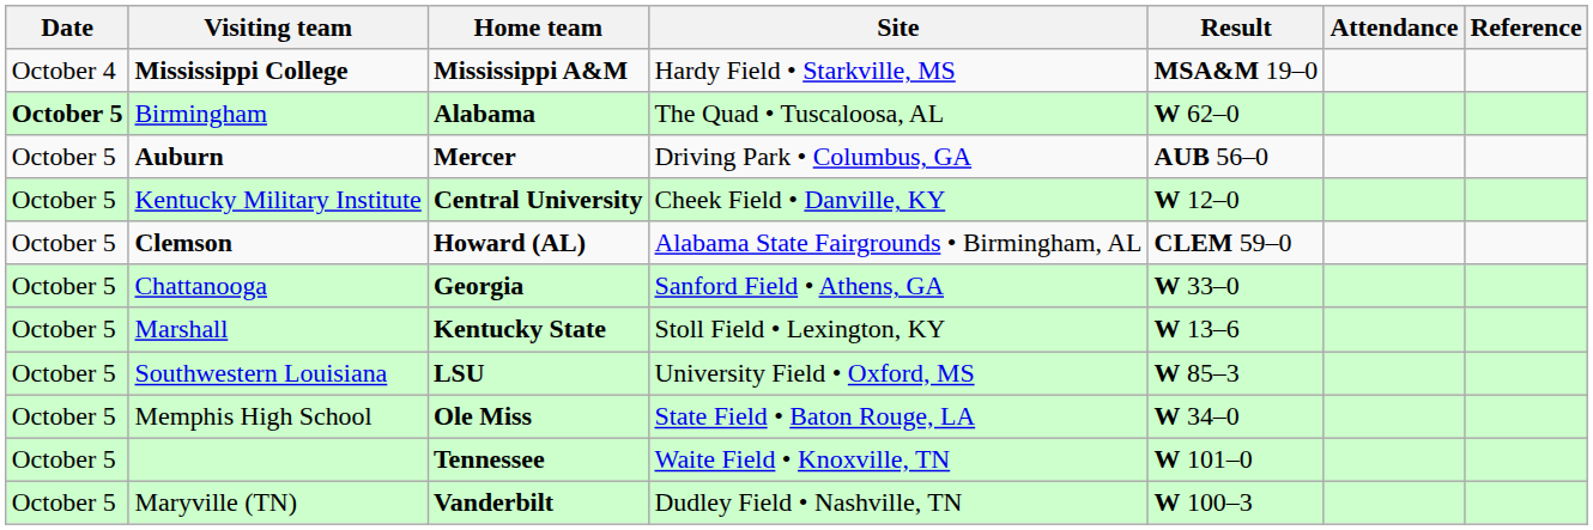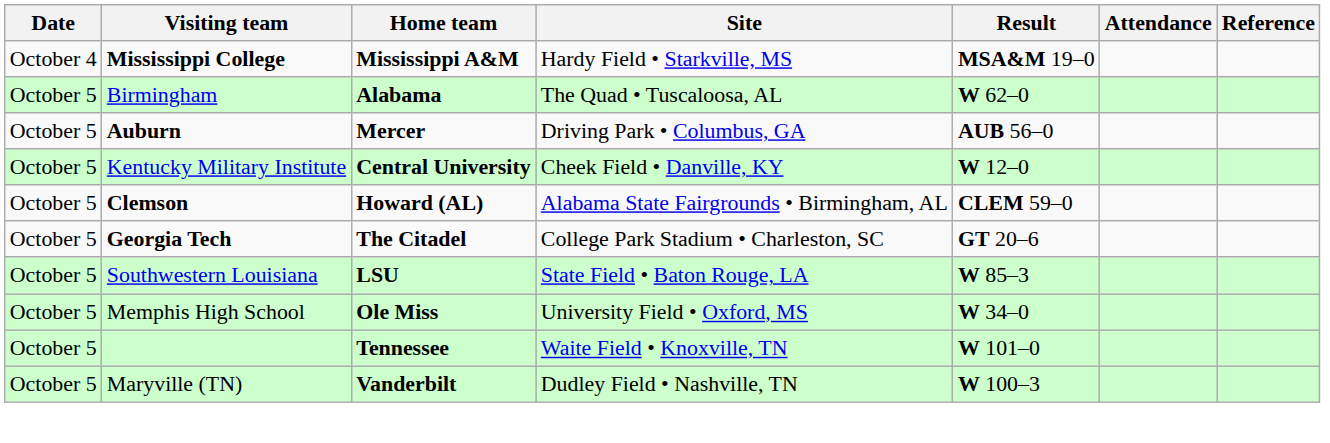Birmingham | Date: bold -> normal
- row: October 5 | Chattanooga | Georgia | Sanford Field • Athens, GA | W 33–0
+ row: October 5 | Georgia Tech | The Citadel | College Park Stadium • Charleston, SC | GT 20–6
- row: October 5 | Marshall | Kentucky State | Stoll Field • Lexington, KY | W 13–6
Southwestern Louisiana | Site: University Field • Oxford, MS -> State Field • Baton Rouge, LA
Memphis High School | Site: State Field • Baton Rouge, LA -> University Field • Oxford, MS
